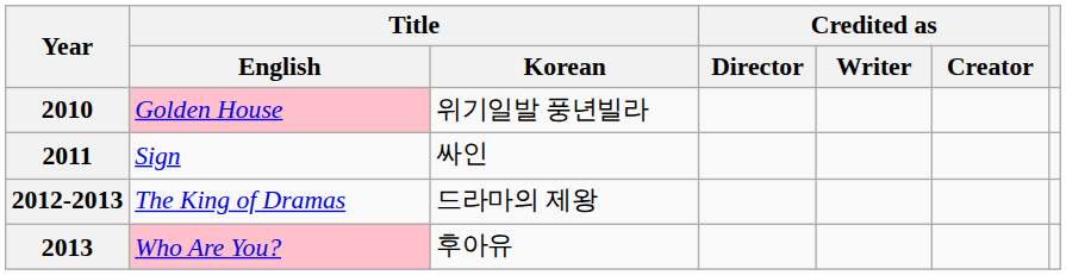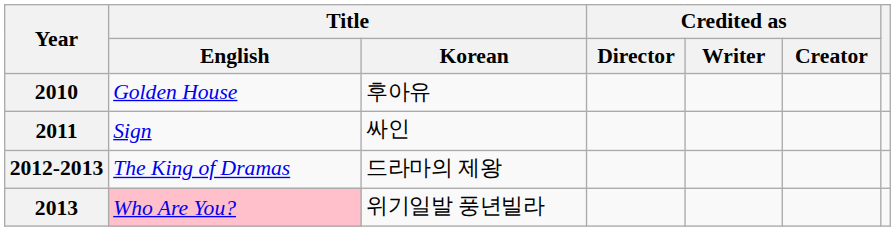2010 | Title / English: pink background -> no background
2010 | Title / Korean: 위기일발 풍년빌라 -> 후아유
2013 | Title / Korean: 후아유 -> 위기일발 풍년빌라
